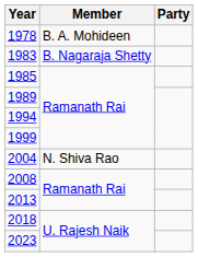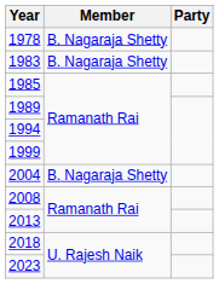1978 | Member: B. A. Mohideen -> B. Nagaraja Shetty
2004 | Member: N. Shiva Rao -> B. Nagaraja Shetty
